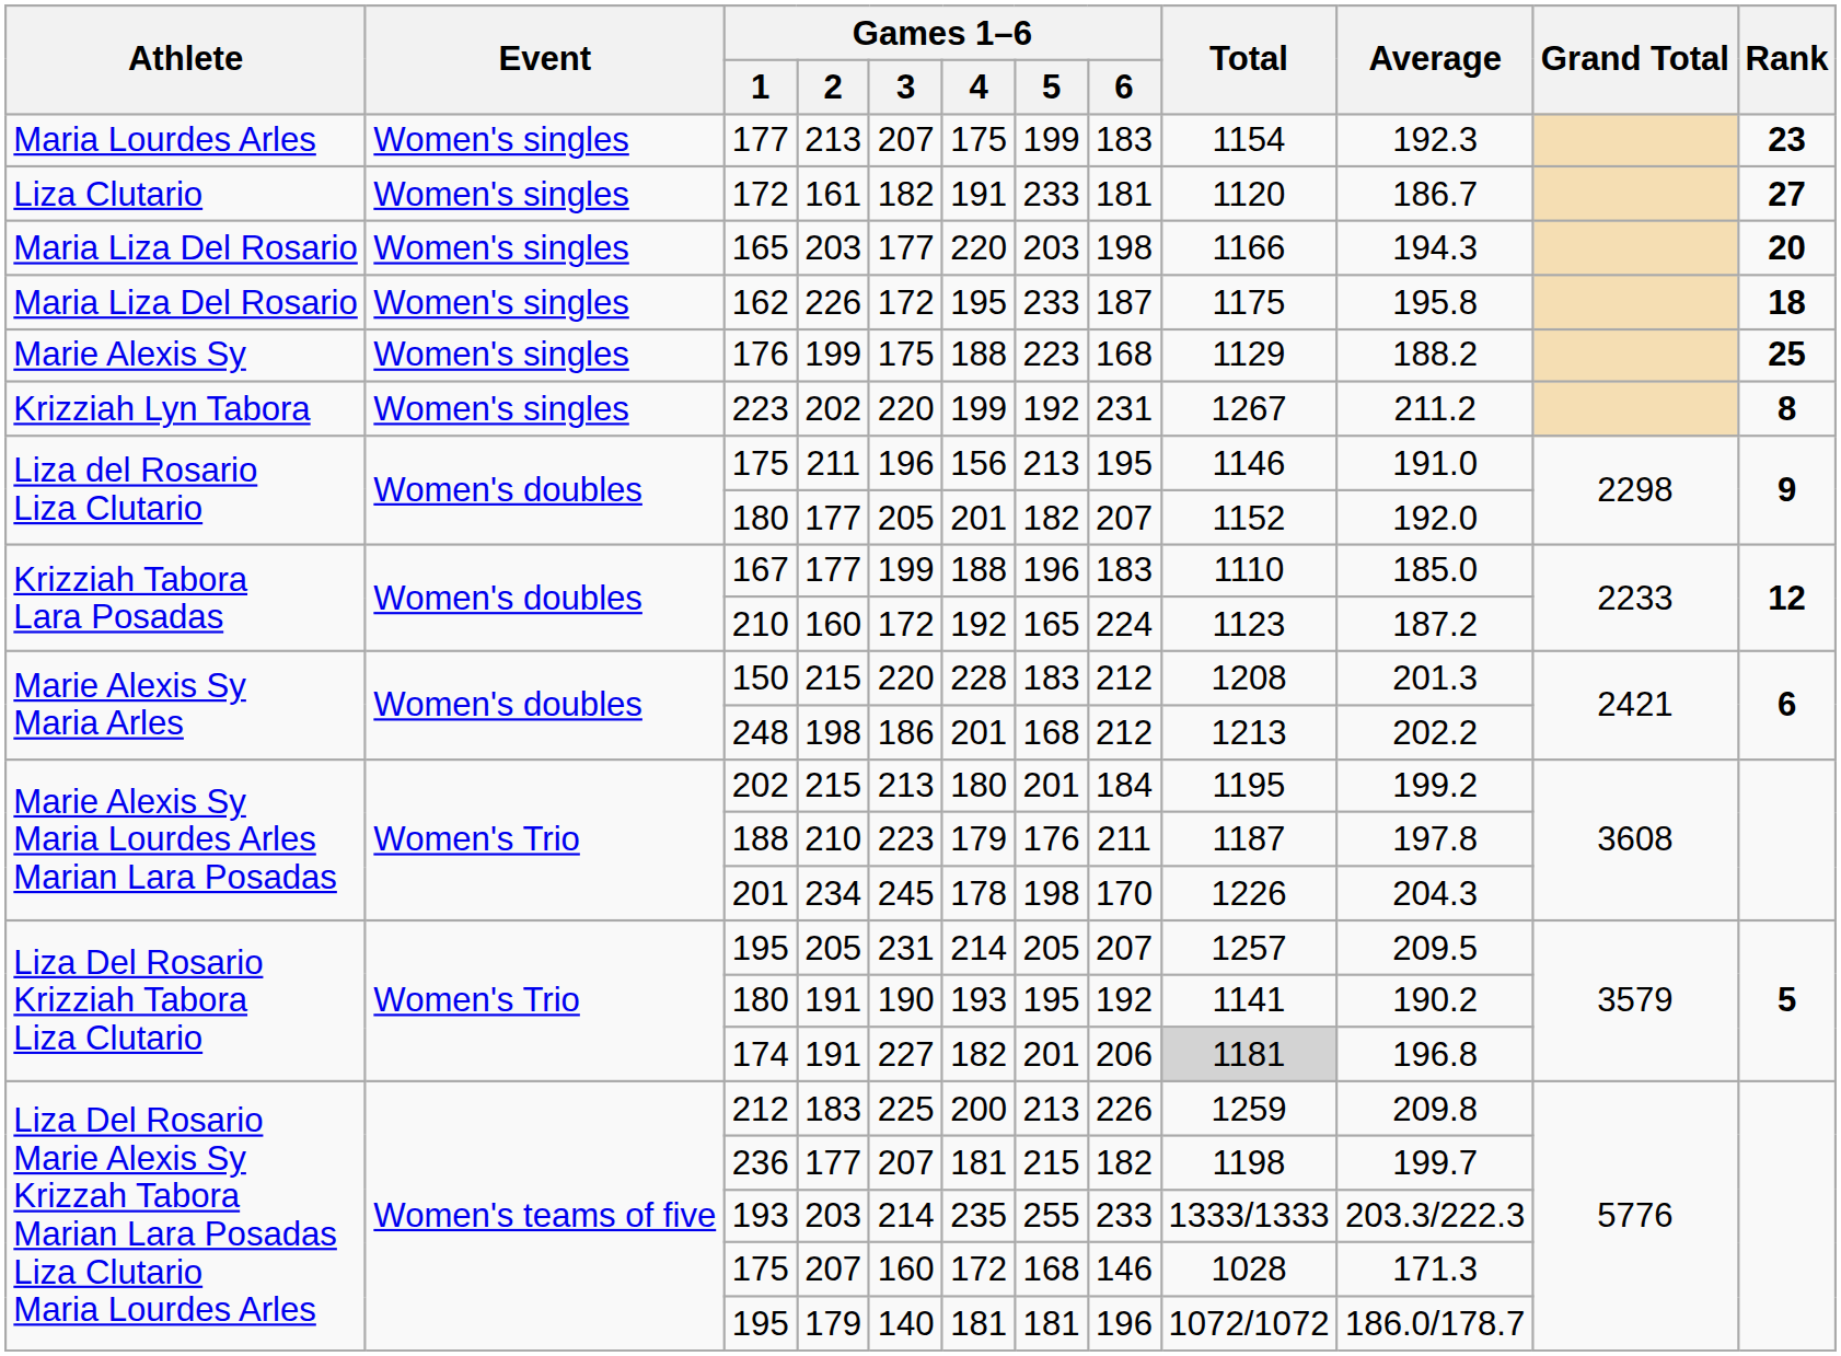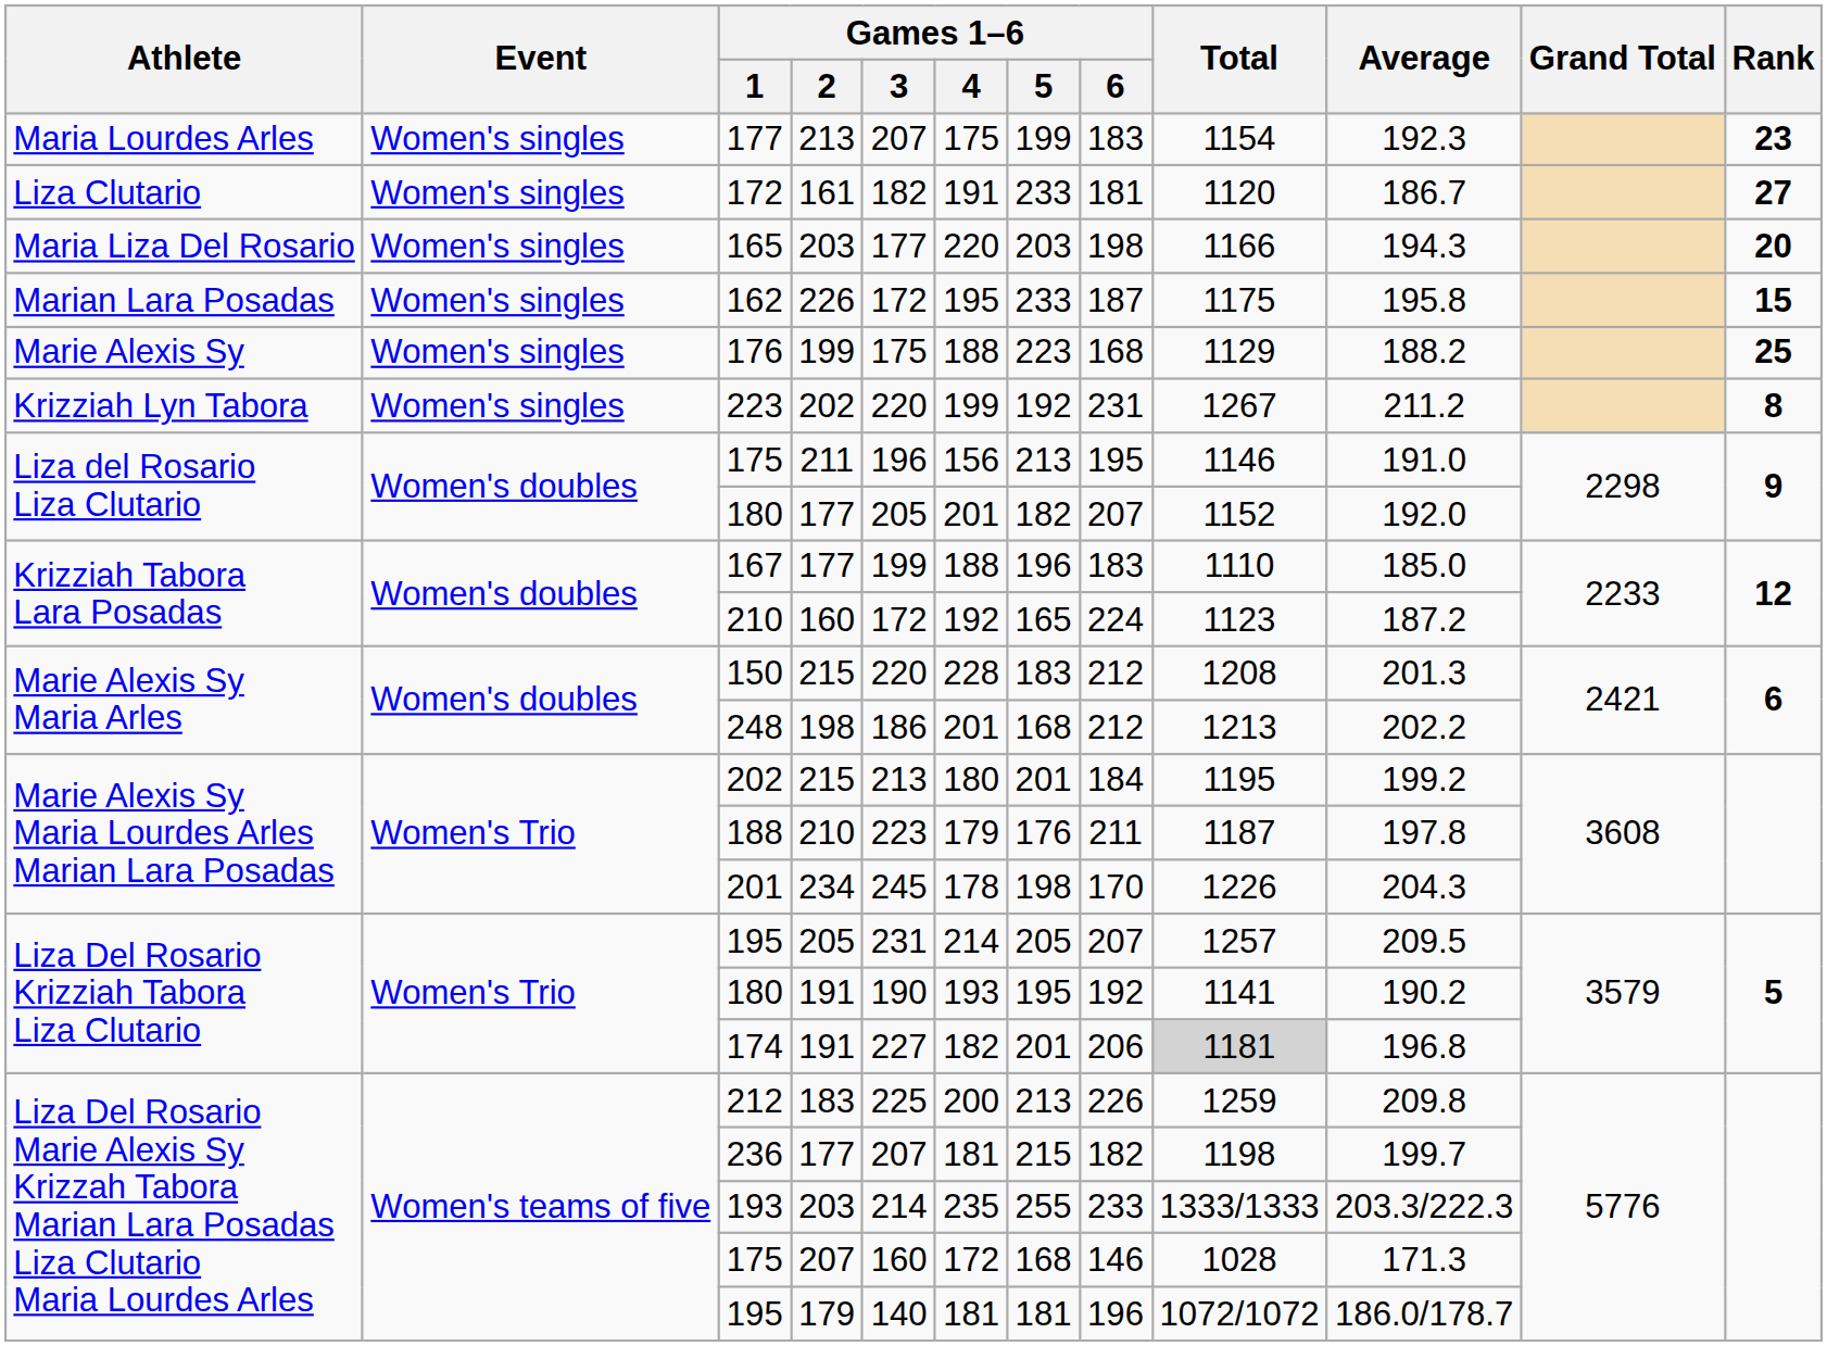162 | Athlete: Maria Liza Del Rosario -> Marian Lara Posadas
162 | Rank: 18 -> 15
